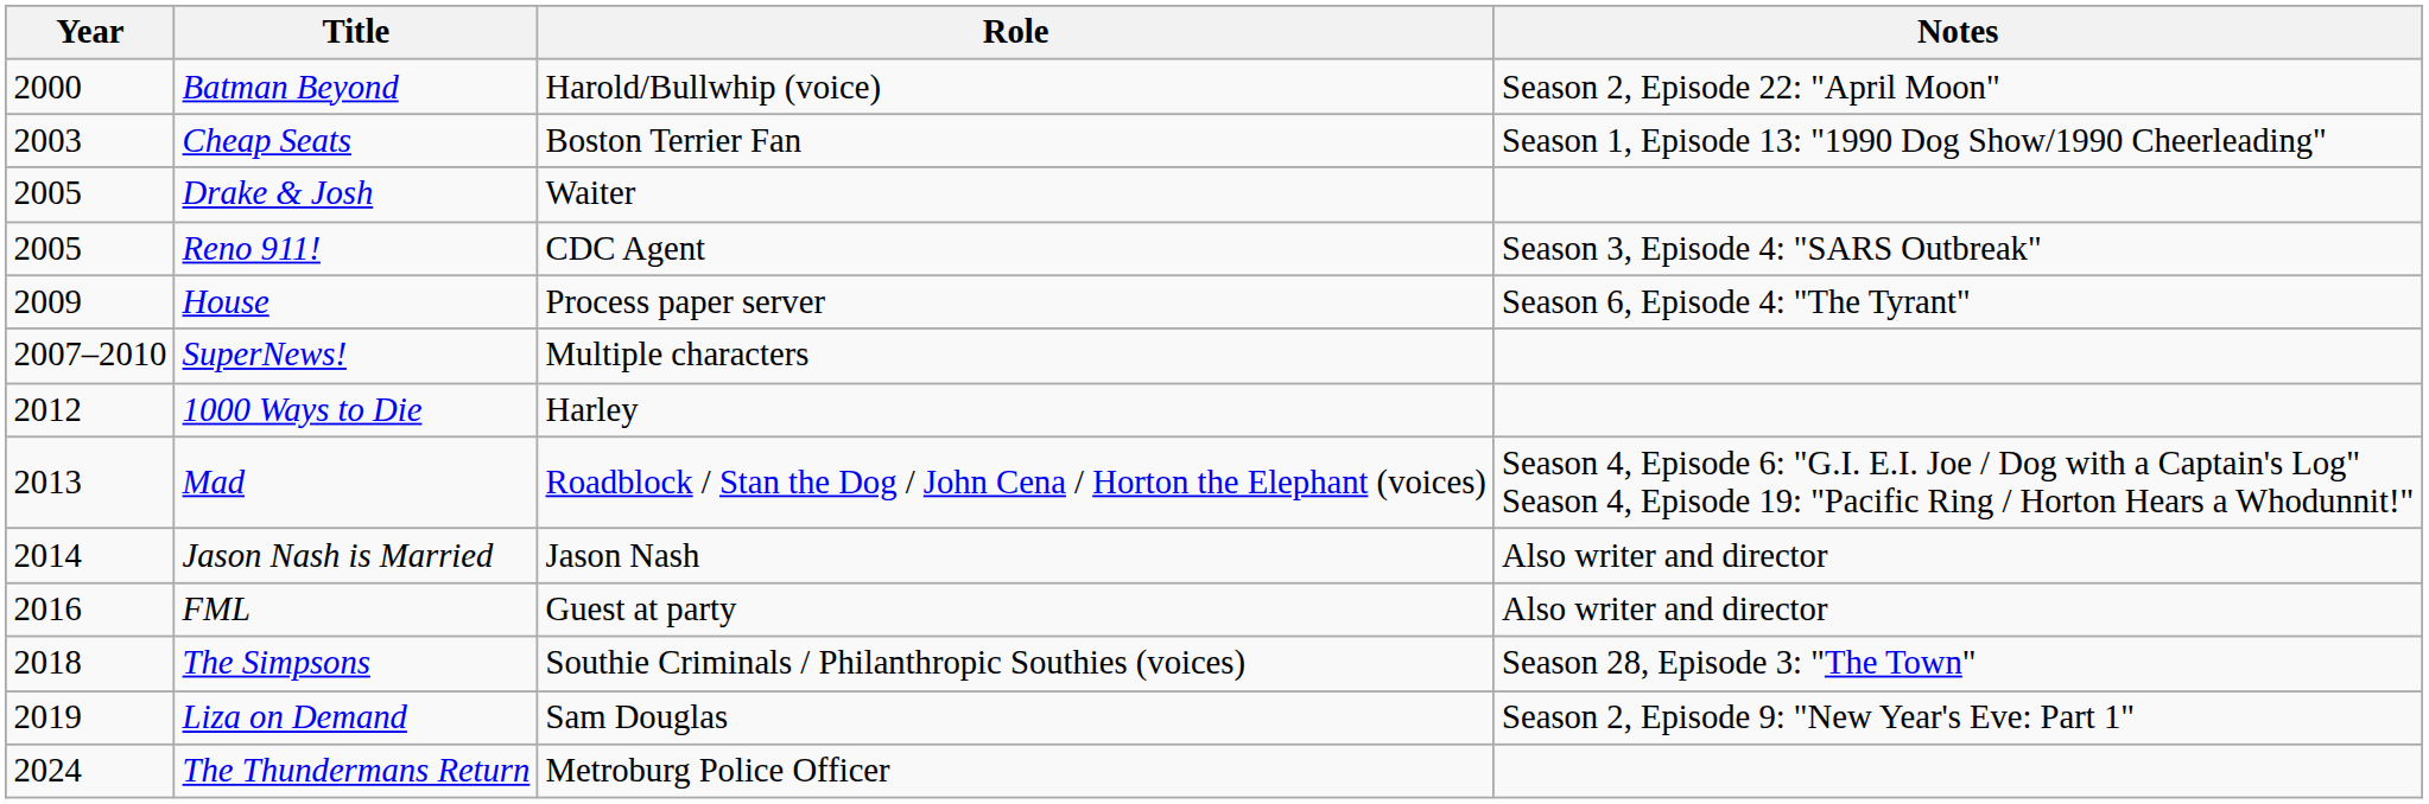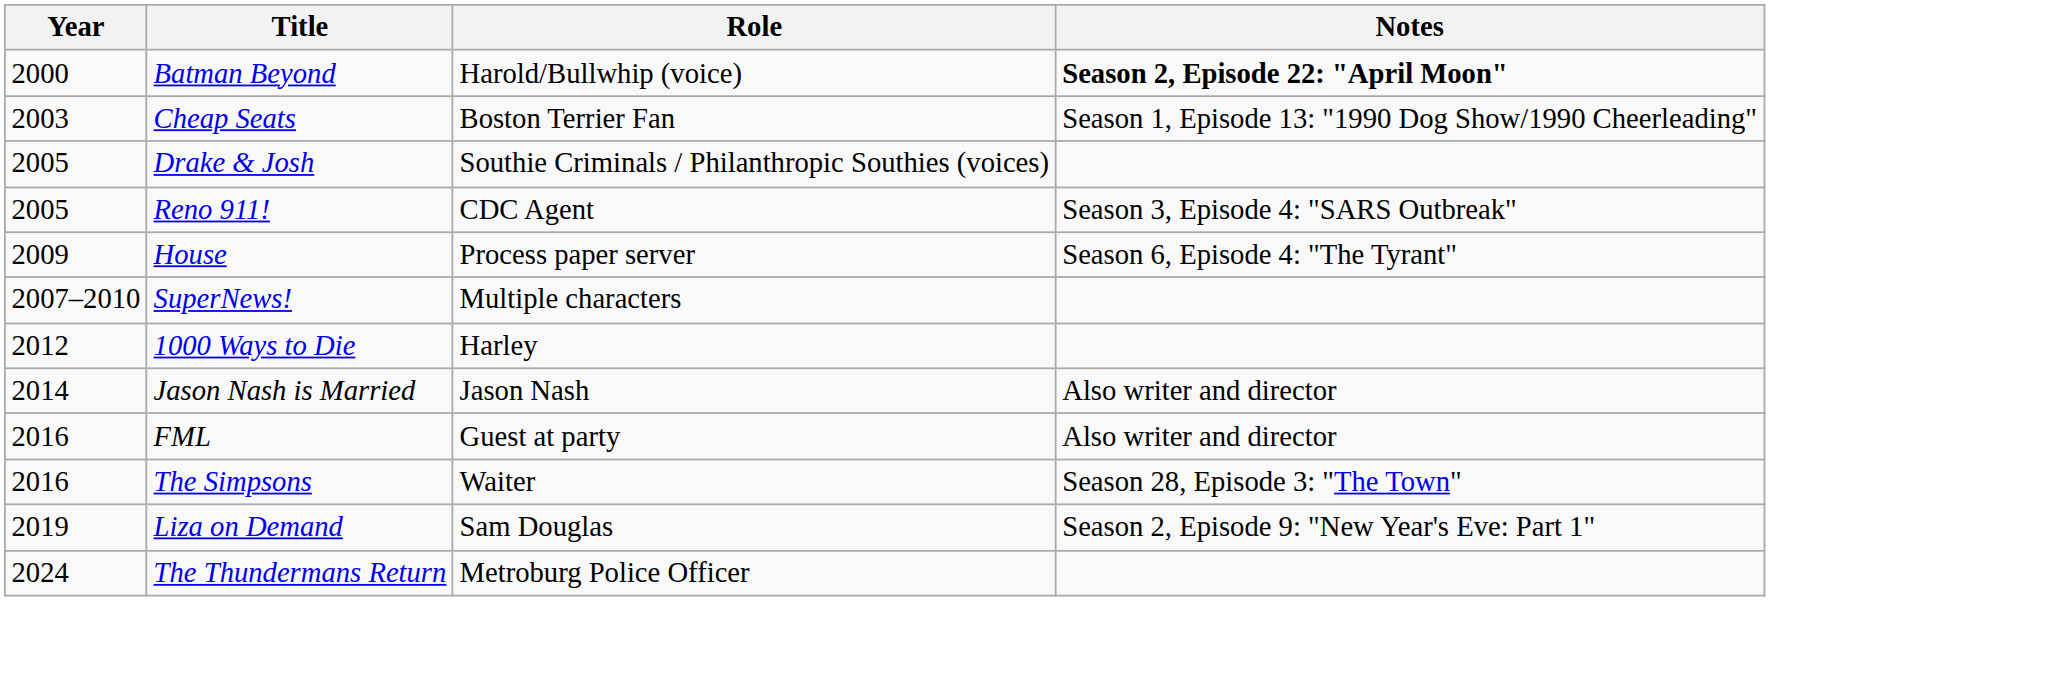Batman Beyond | Notes: normal -> bold
Drake & Josh | Role: Waiter -> Southie Criminals / Philanthropic Southies (voices)
- row: 2013 | Mad | Roadblock / Stan the Dog / John Cena / Horton the Elephant (voices) | Season 4, Episode 6: "G.I. E.I. Joe / Dog with a Captain's Log" Season 4, Episode 19: "Pacific Ring / Horton Hears a Whodunnit!"
The Simpsons | Year: 2018 -> 2016
The Simpsons | Role: Southie Criminals / Philanthropic Southies (voices) -> Waiter
